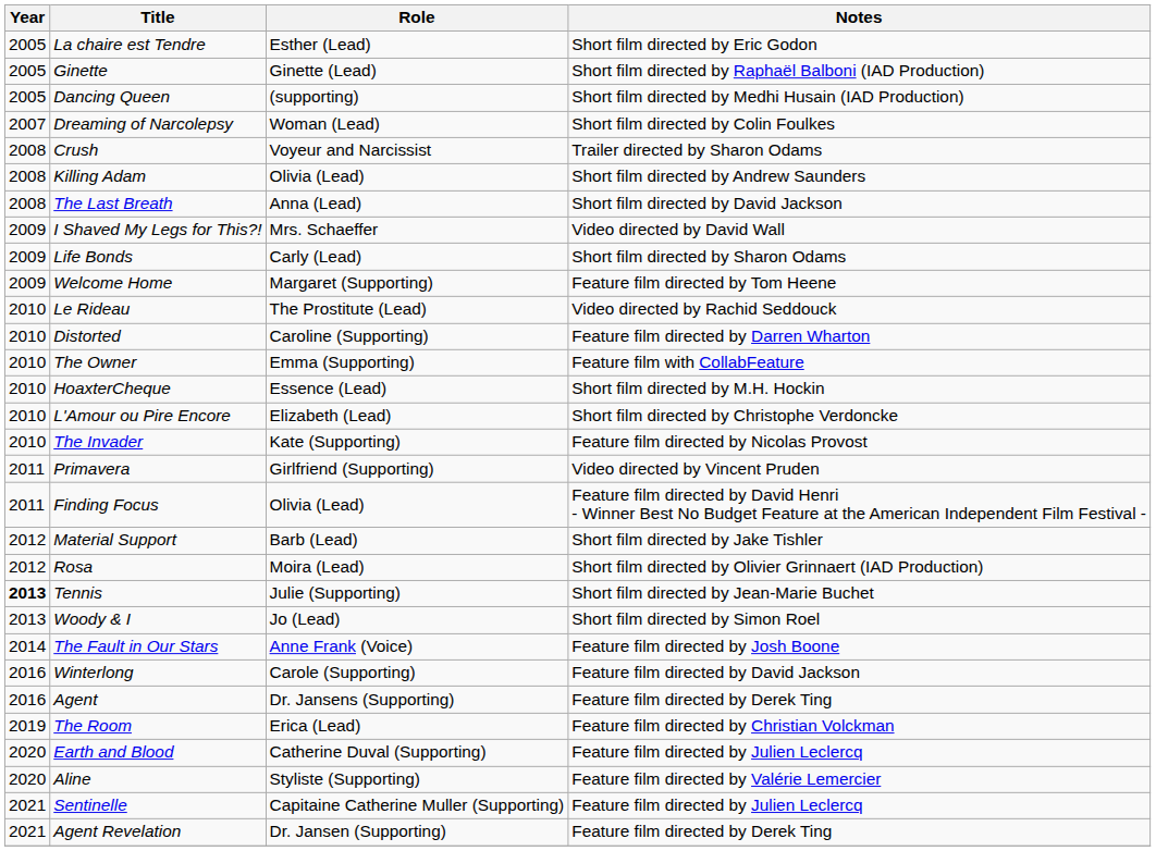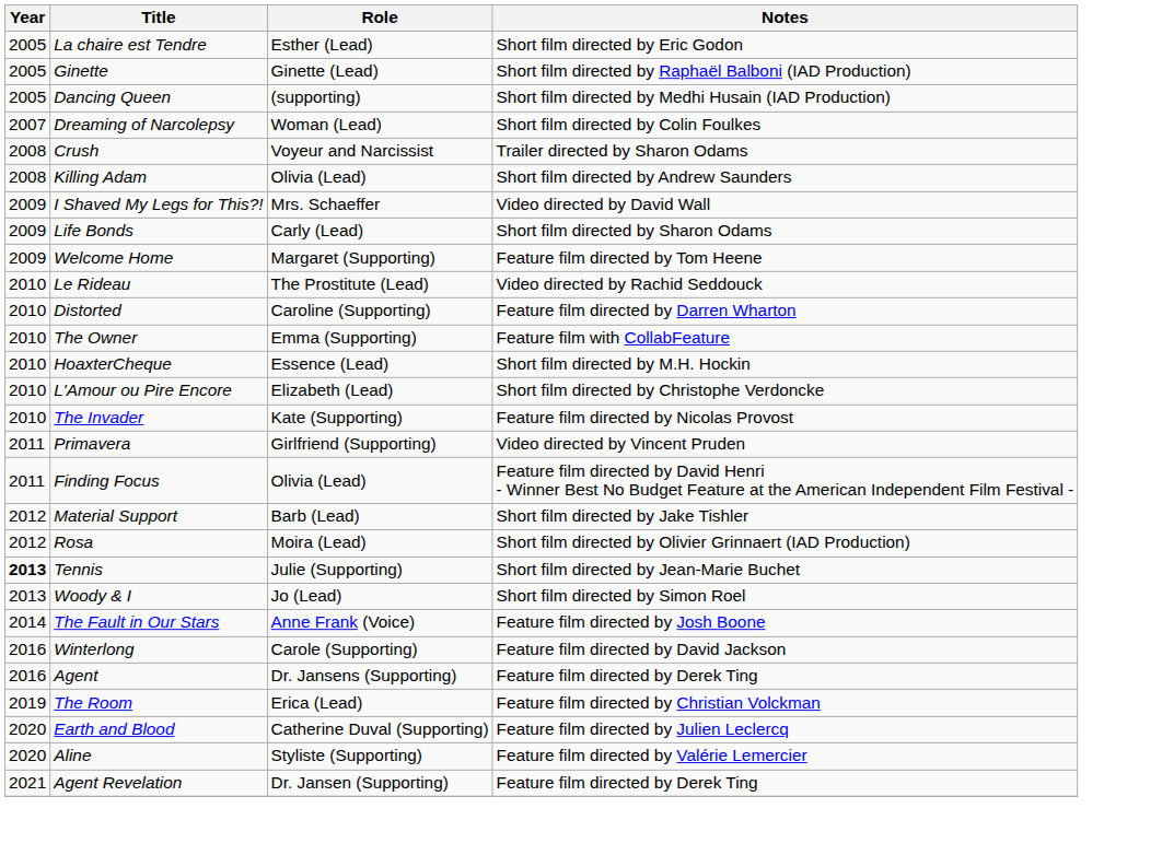- row: 2008 | The Last Breath | Anna (Lead) | Short film directed by David Jackson
- row: 2021 | Sentinelle | Capitaine Catherine Muller (Supporting) | Feature film directed by Julien Leclercq
